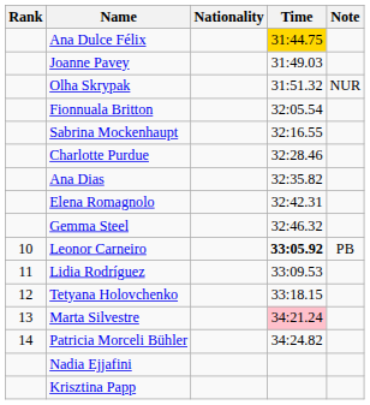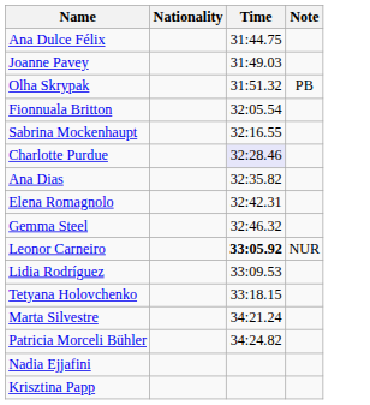- column: Rank | 10 | 11 | 12 | 13 | 14
Ana Dulce Félix | Time: gold background -> no background
Olha Skrypak | Note: NUR -> PB
Charlotte Purdue | Time: no background -> lavender background
Leonor Carneiro | Note: PB -> NUR
Marta Silvestre | Time: pink background -> no background
